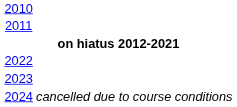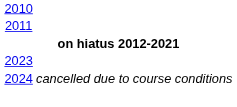- row: 2022
